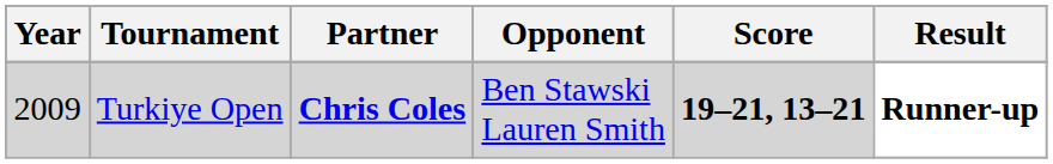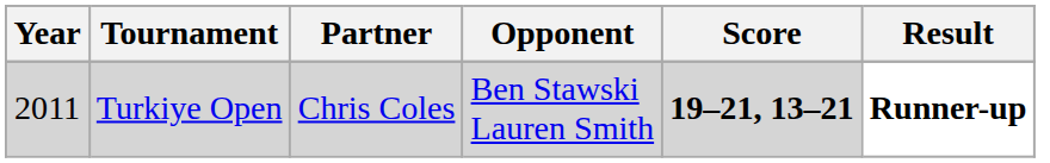Turkiye Open | Year: 2009 -> 2011
Turkiye Open | Partner: bold -> normal
